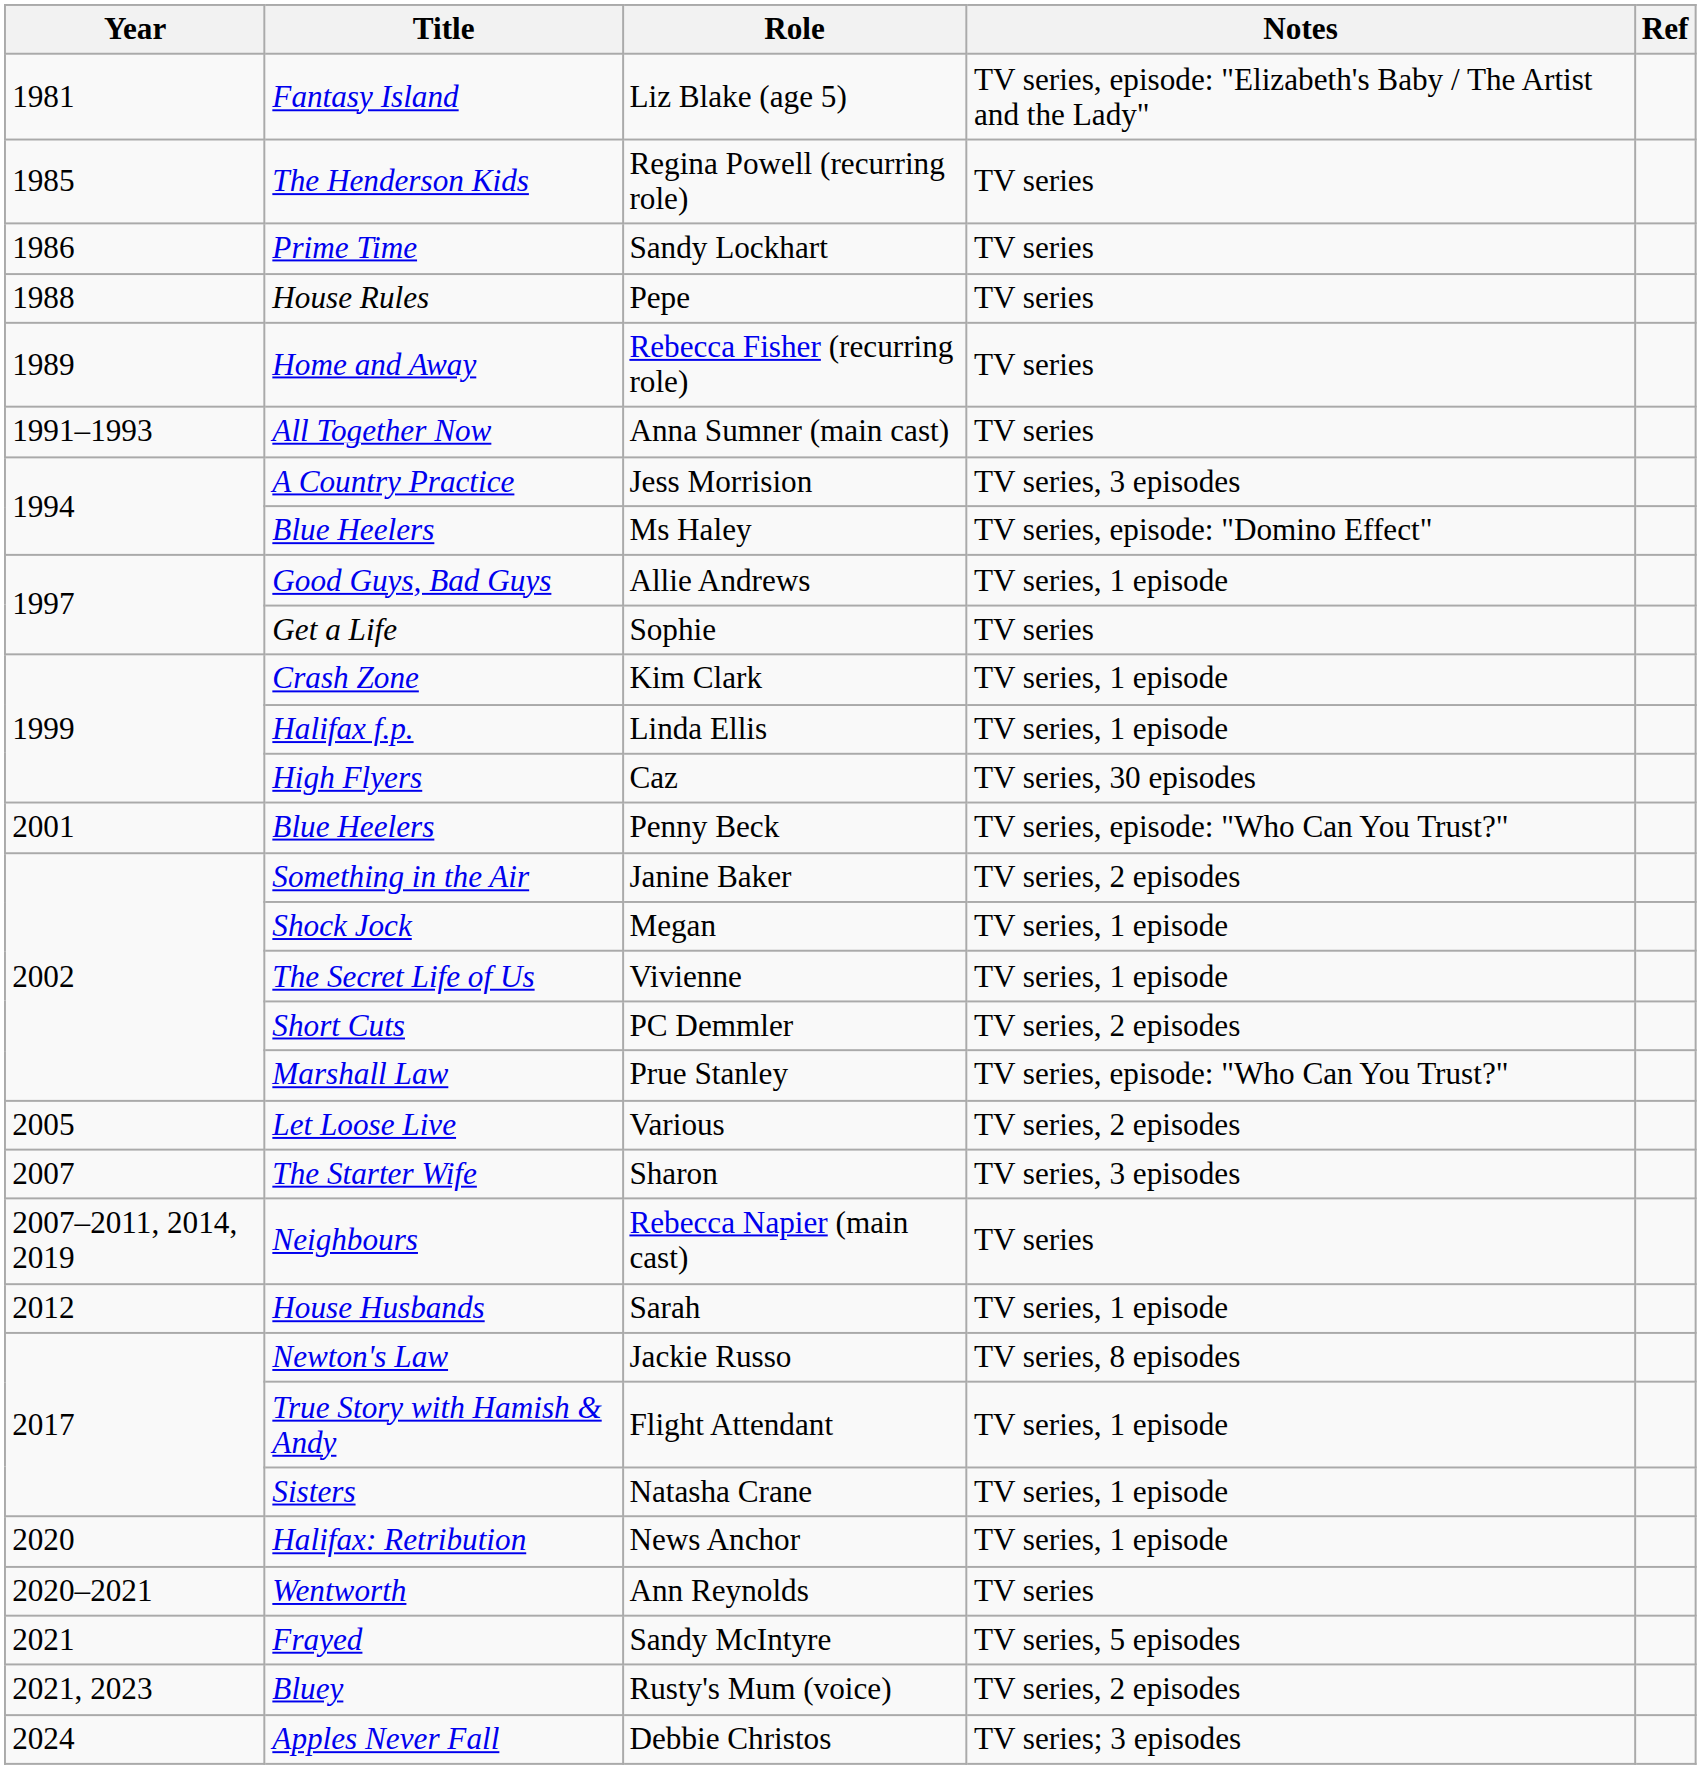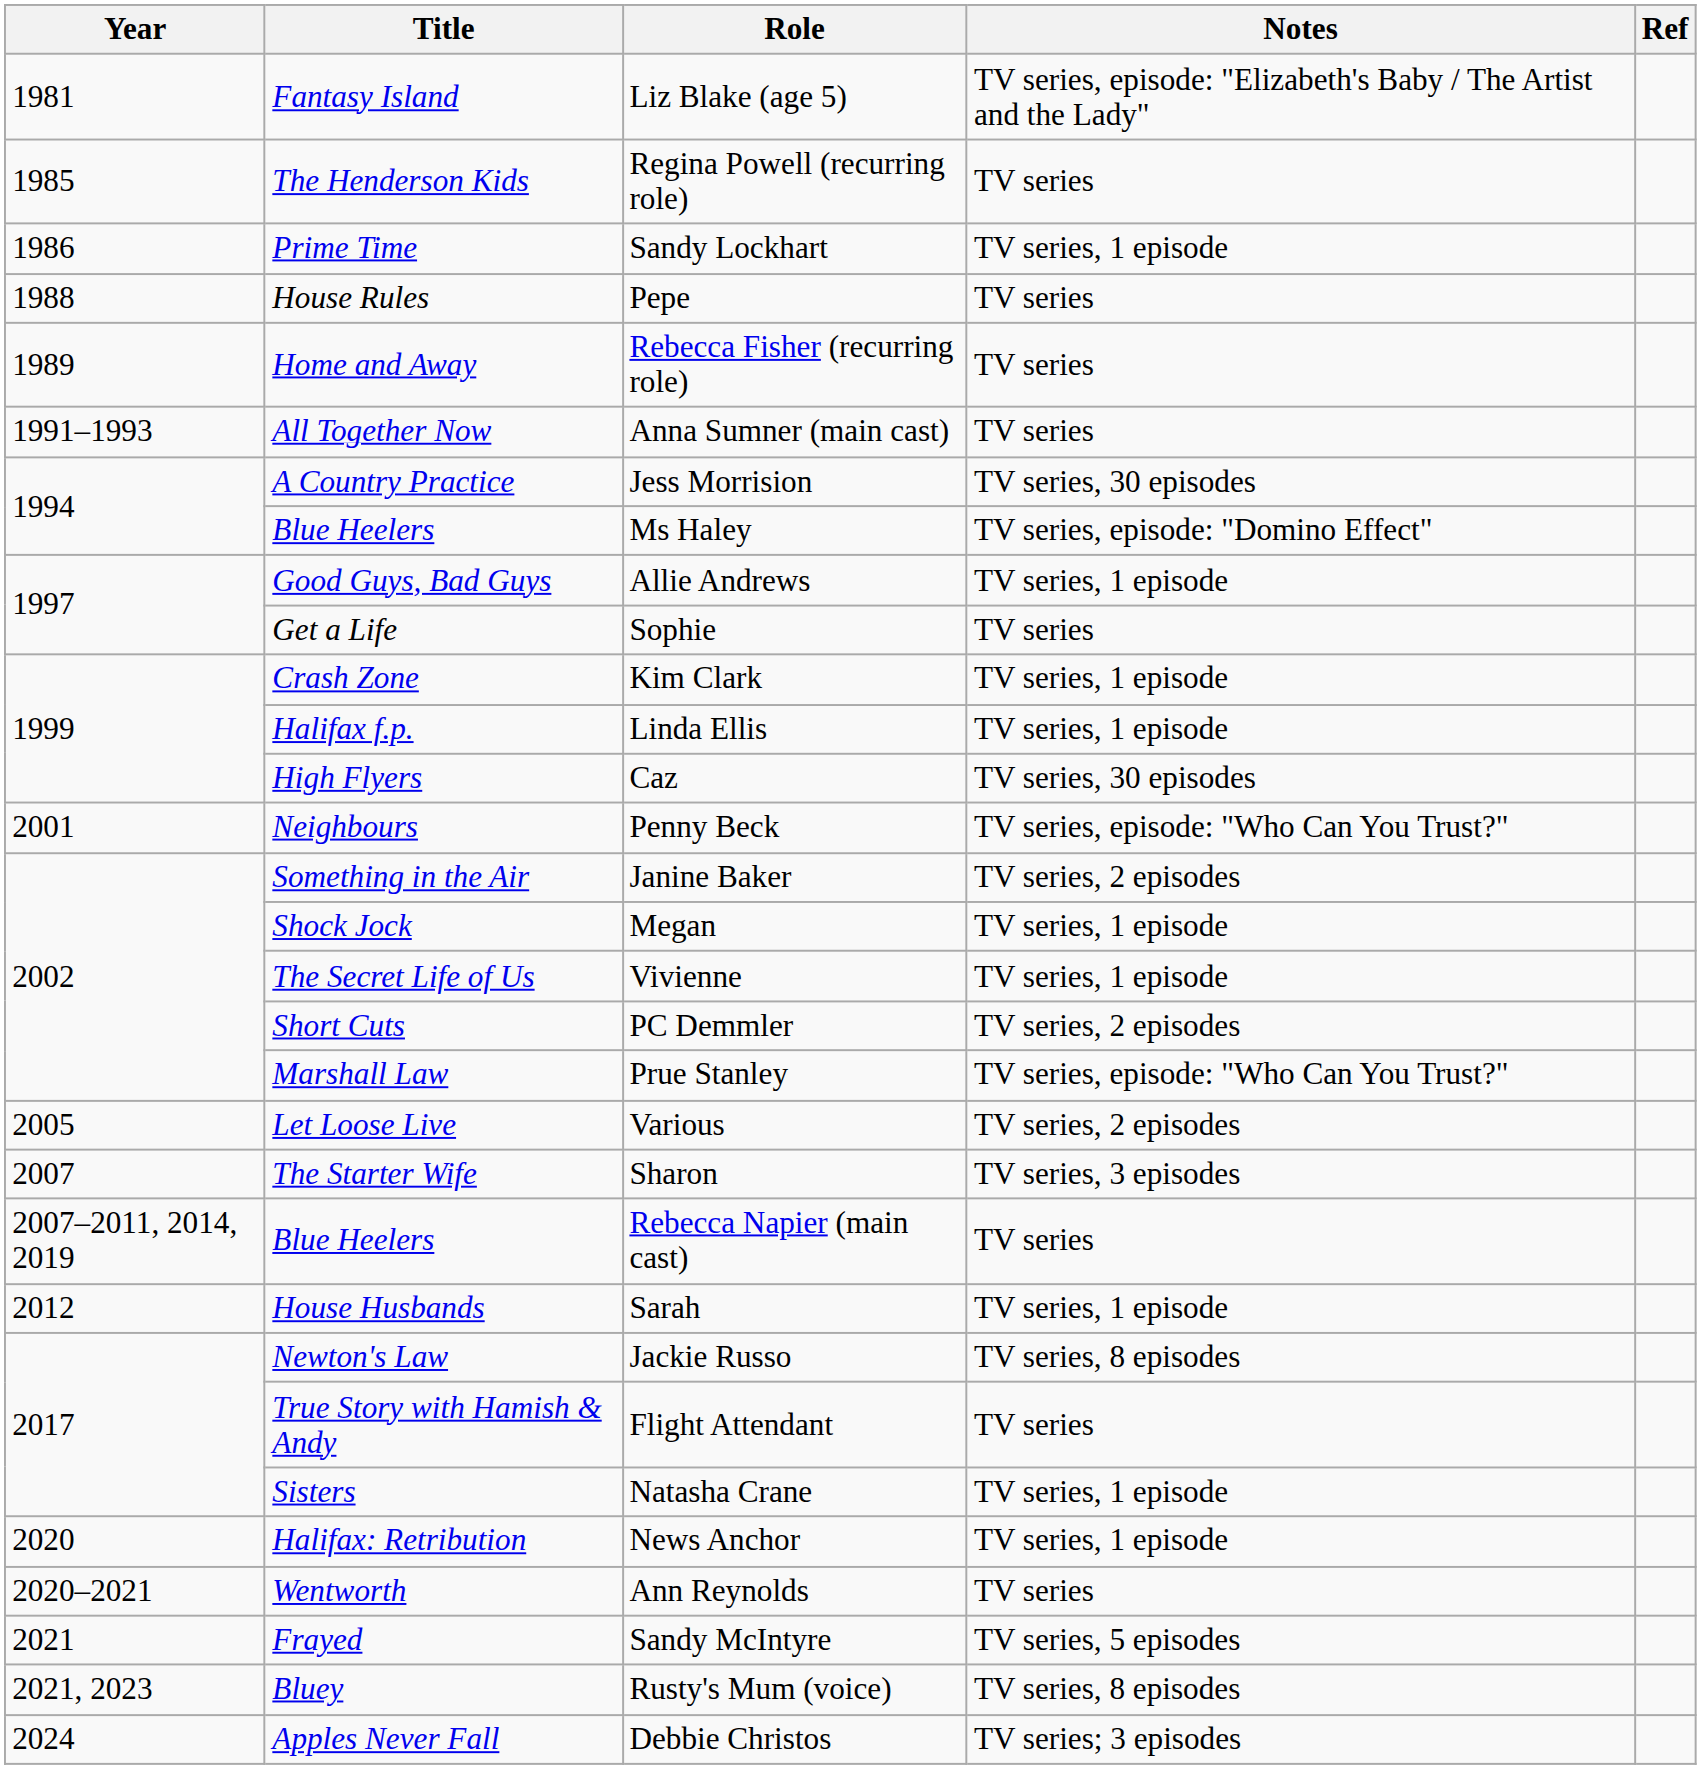Sandy Lockhart | Notes: TV series -> TV series, 1 episode
Jess Morrision | Notes: TV series, 3 episodes -> TV series, 30 episodes
Penny Beck | Title: Blue Heelers -> Neighbours
Rebecca Napier (main cast) | Title: Neighbours -> Blue Heelers
Flight Attendant | Notes: TV series, 1 episode -> TV series
Rusty's Mum (voice) | Notes: TV series, 2 episodes -> TV series, 8 episodes
